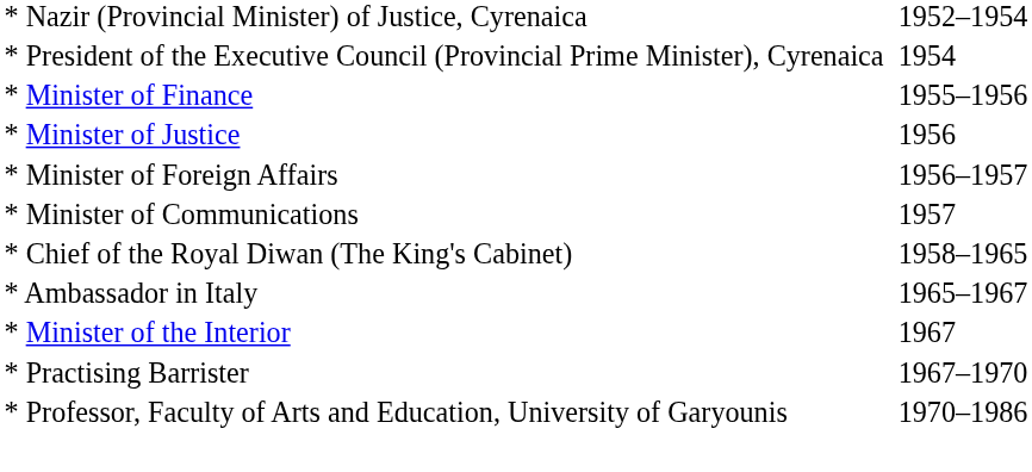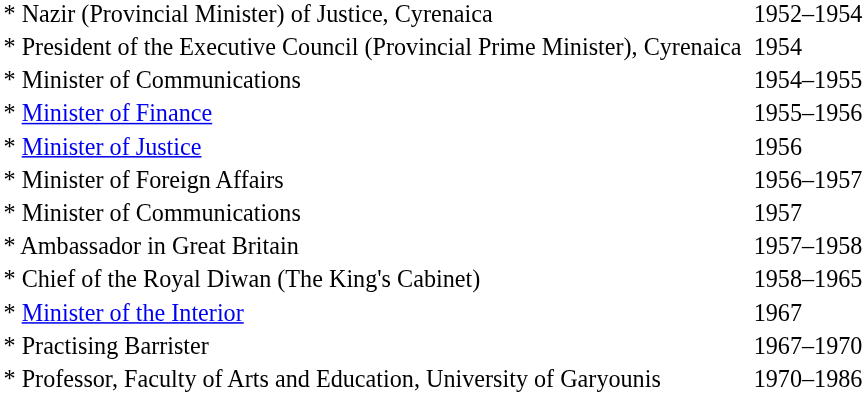+ row: * Minister of Communications | 1954–1955
+ row: * Ambassador in Great Britain | 1957–1958
- row: * Ambassador in Italy | 1965–1967
